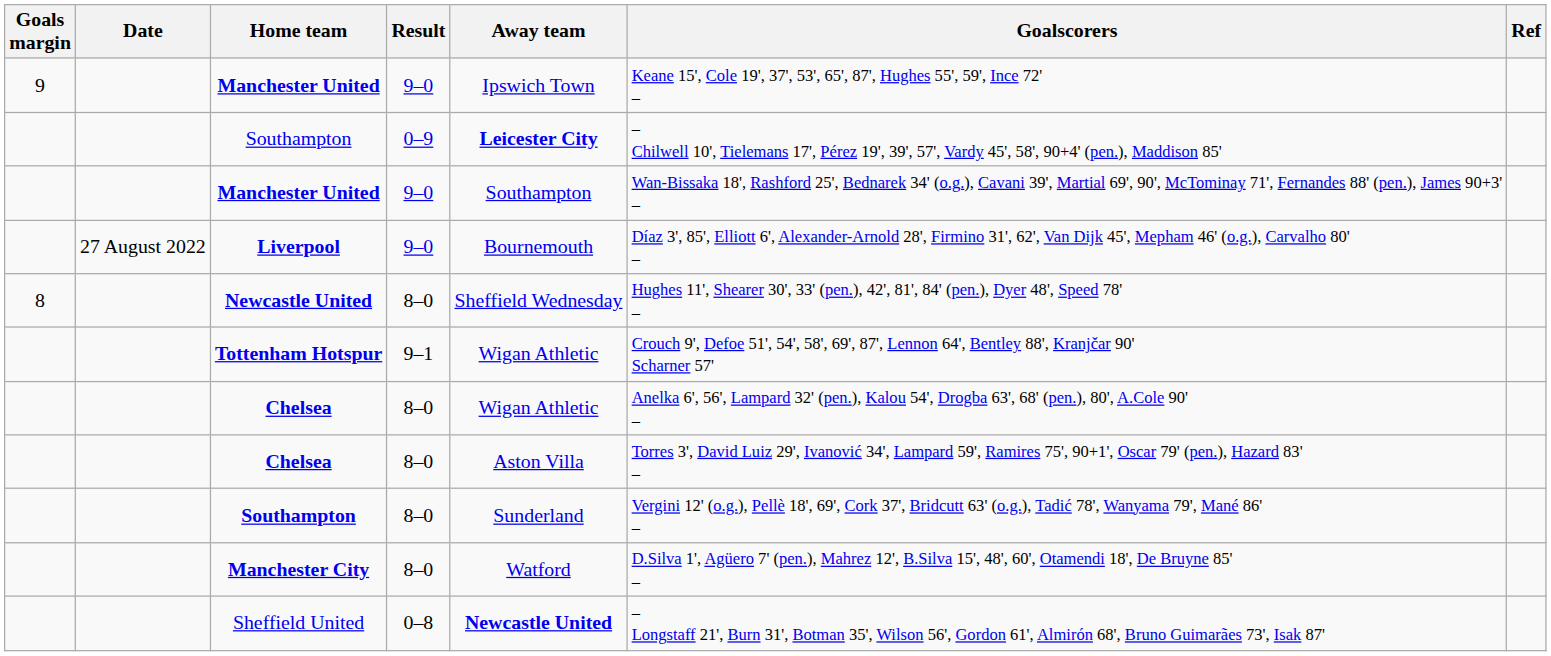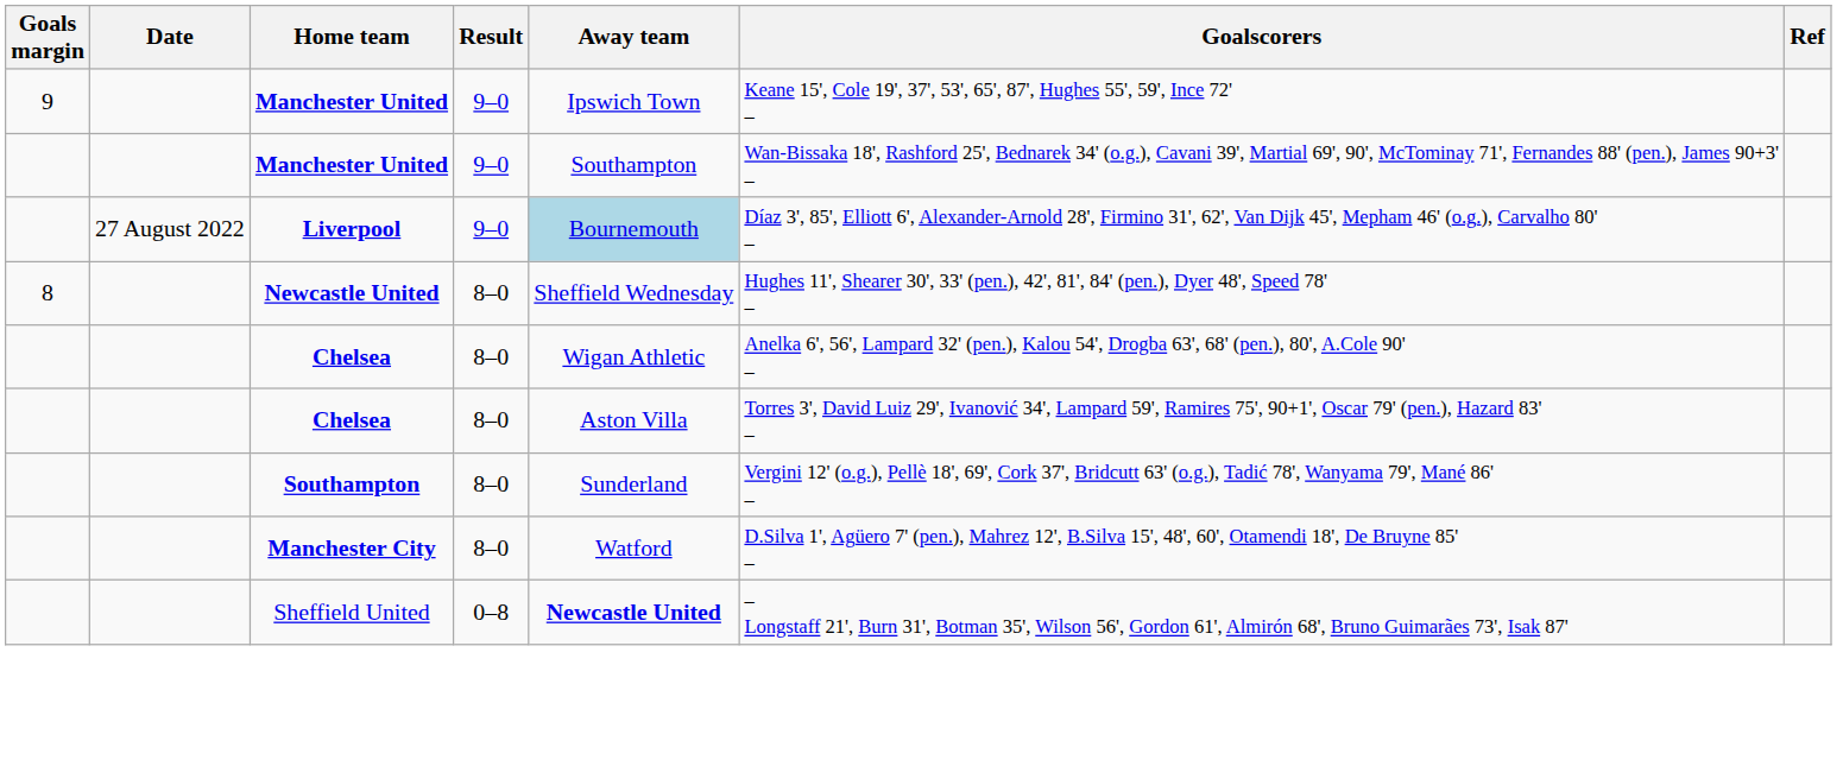- row: Southampton | 0–9 | Leicester City | – Chilwell 10', Tielemans 17', Pérez 19', 39', 57', Vardy 45', 58', 90+4' (pen.), Maddison 85'
Liverpool | Away team: no background -> lightblue background
- row: Tottenham Hotspur | 9–1 | Wigan Athletic | Crouch 9', Defoe 51', 54', 58', 69', 87', Lennon 64', Bentley 88', Kranjčar 90' Scharner 57'
